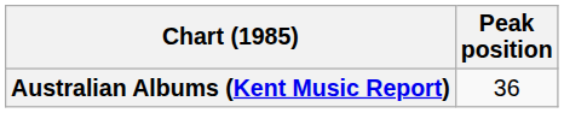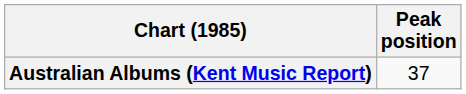Australian Albums (Kent Music Report) | Peak position: 36 -> 37
